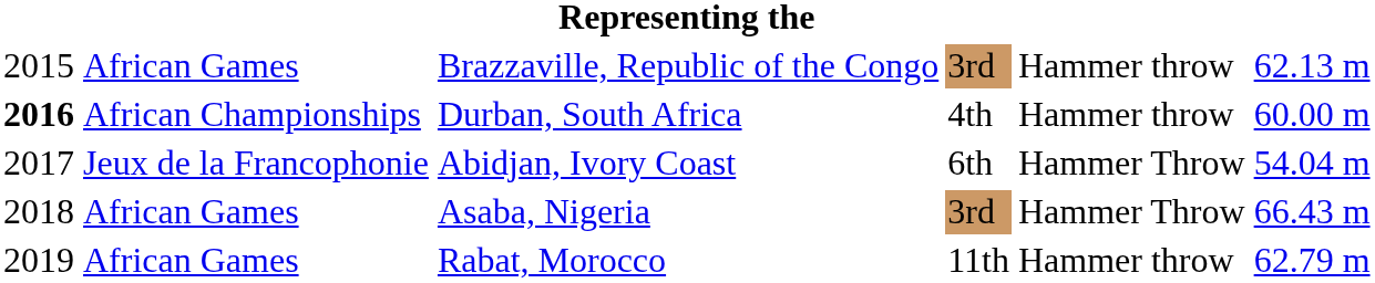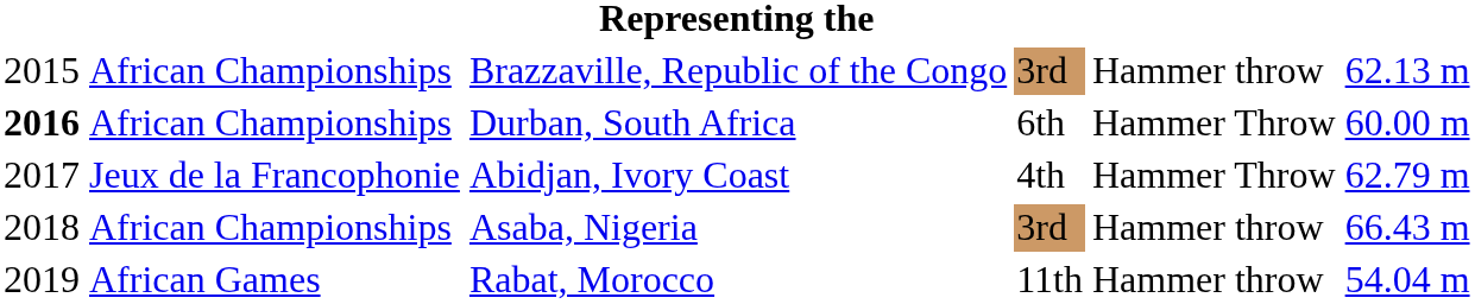Brazzaville, Republic of the Congo | column 2: African Games -> African Championships
Durban, South Africa | column 4: 4th -> 6th
Durban, South Africa | column 5: Hammer throw -> Hammer Throw
Abidjan, Ivory Coast | column 4: 6th -> 4th
Abidjan, Ivory Coast | column 6: 54.04 m -> 62.79 m
Asaba, Nigeria | column 2: African Games -> African Championships
Asaba, Nigeria | column 5: Hammer Throw -> Hammer throw
Rabat, Morocco | column 6: 62.79 m -> 54.04 m
